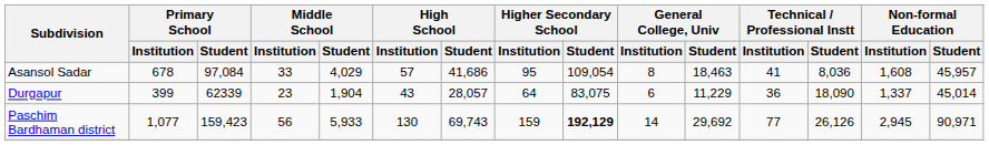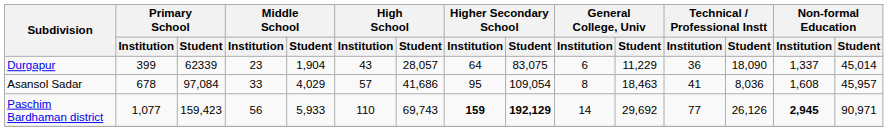rows swapped: Asansol Sadar <-> Durgapur
Paschim Bardhaman district | High School / Institution: 130 -> 110
Paschim Bardhaman district | Higher Secondary School / Institution: normal -> bold
Paschim Bardhaman district | Non-formal Education / Institution: normal -> bold
